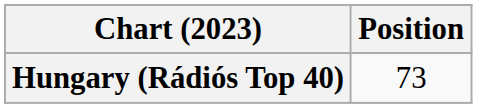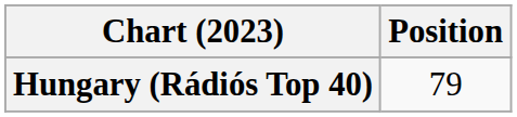Hungary (Rádiós Top 40) | Position: 73 -> 79
